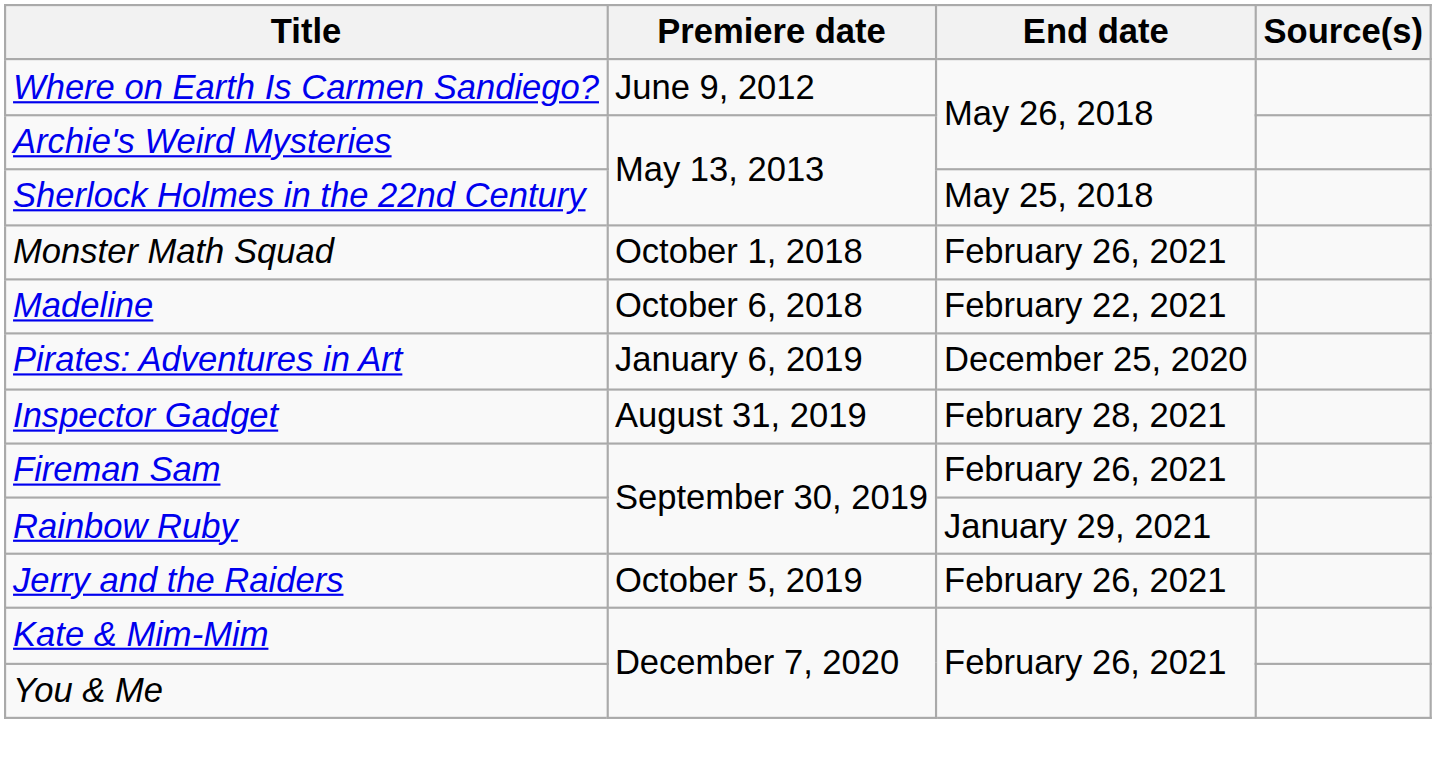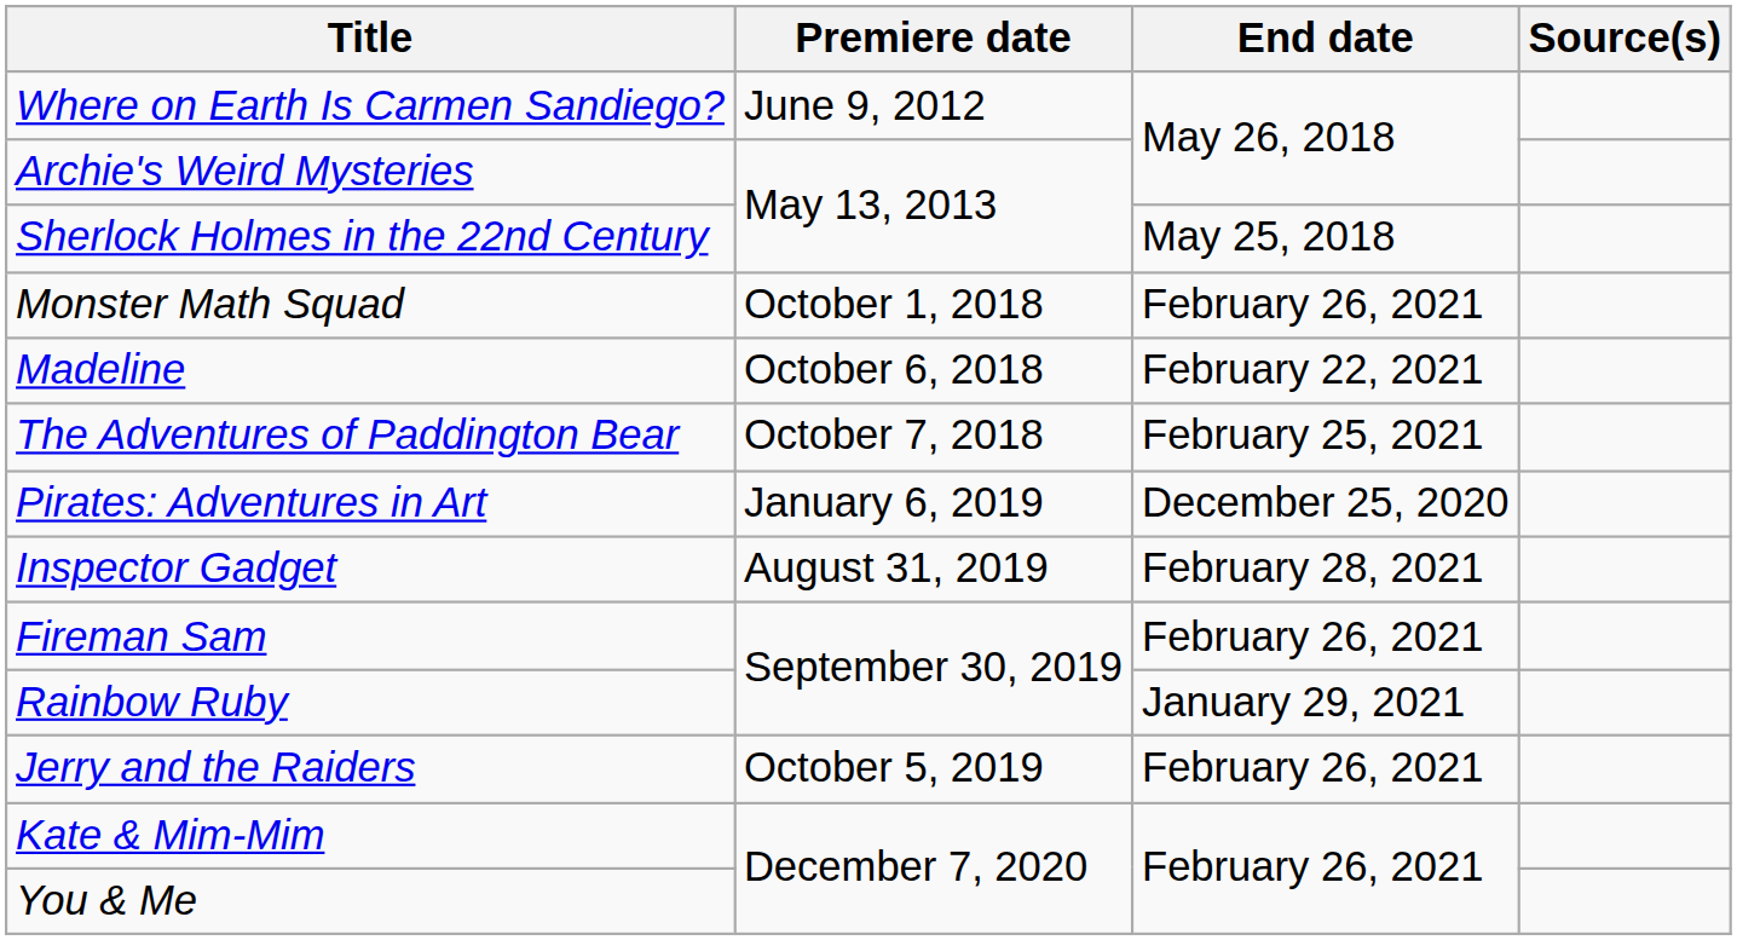+ row: The Adventures of Paddington Bear | October 7, 2018 | February 25, 2021
